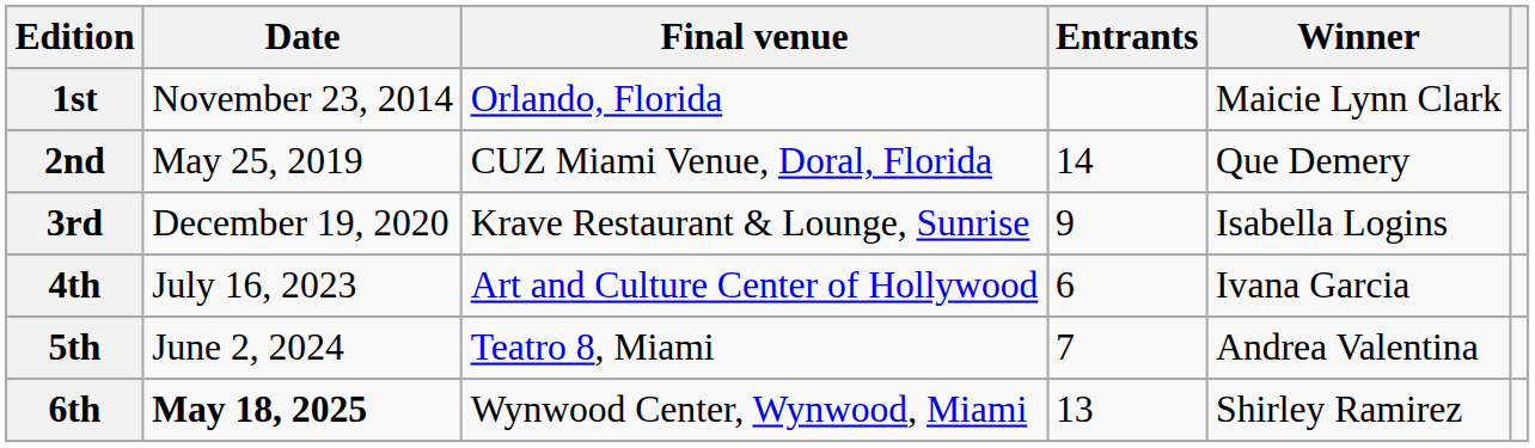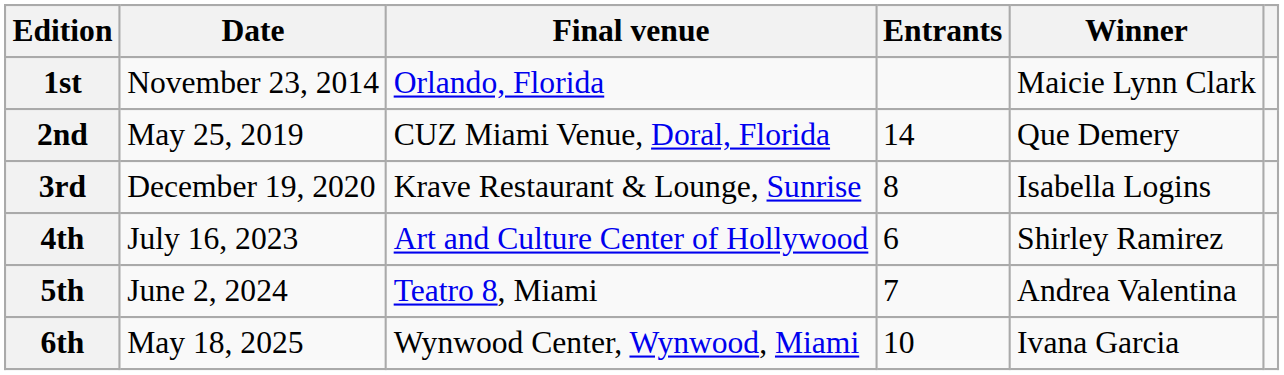3rd | Entrants: 9 -> 8
4th | Winner: Ivana Garcia -> Shirley Ramirez
6th | Date: bold -> normal
6th | Entrants: 13 -> 10
6th | Winner: Shirley Ramirez -> Ivana Garcia
